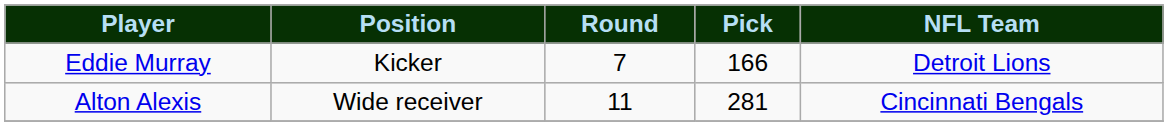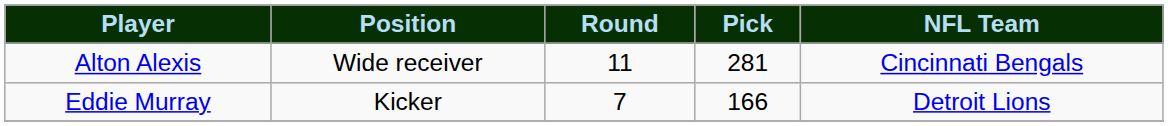rows swapped: Eddie Murray <-> Alton Alexis
